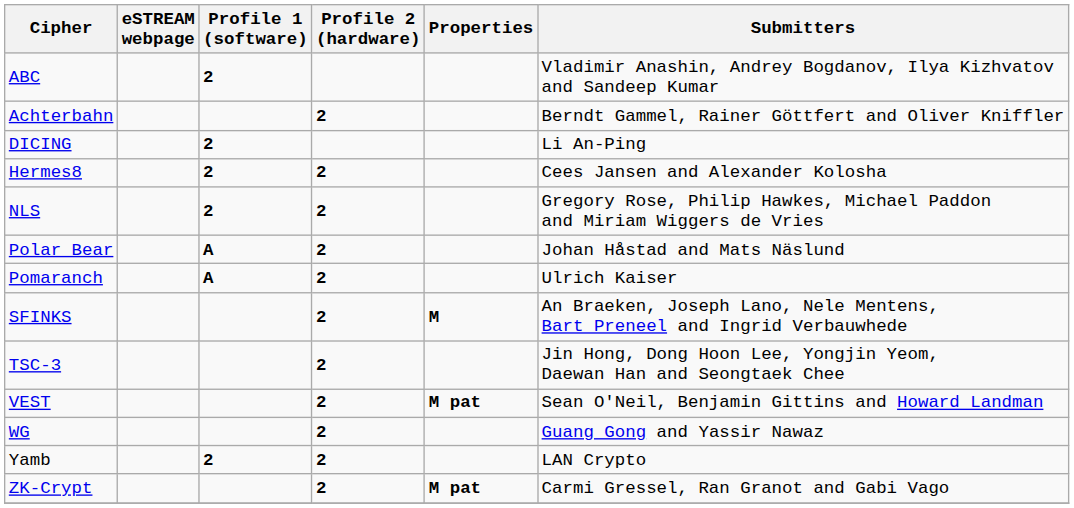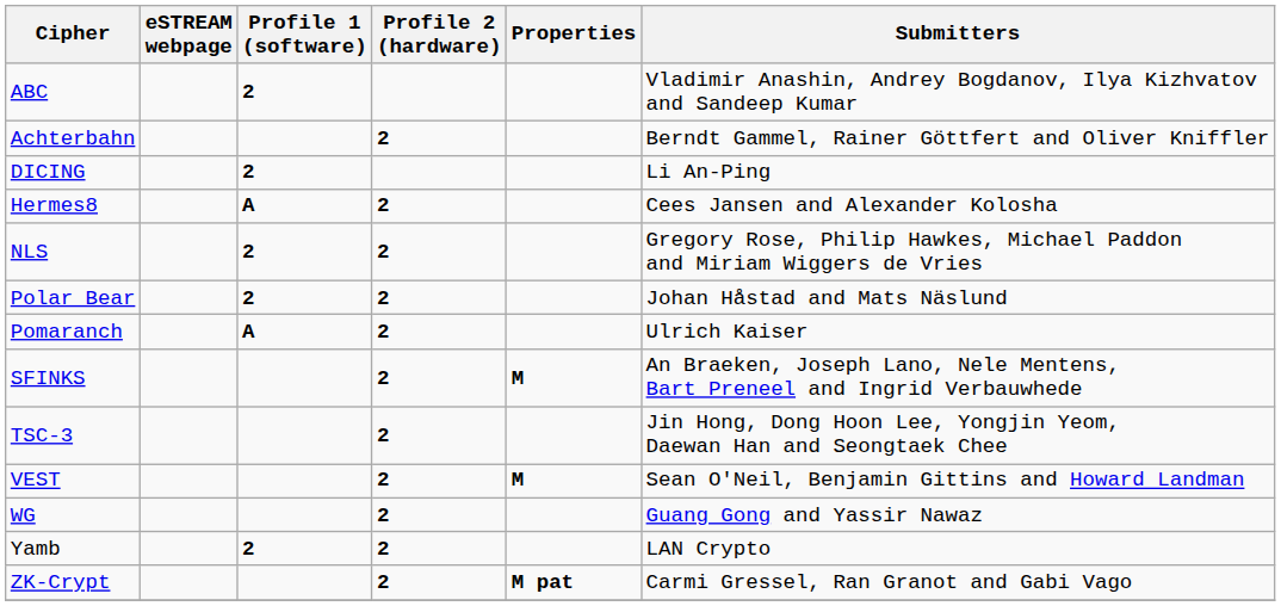Hermes8 | Profile 1 (software): 2 -> A
Polar Bear | Profile 1 (software): A -> 2
VEST | Properties: M pat -> M
